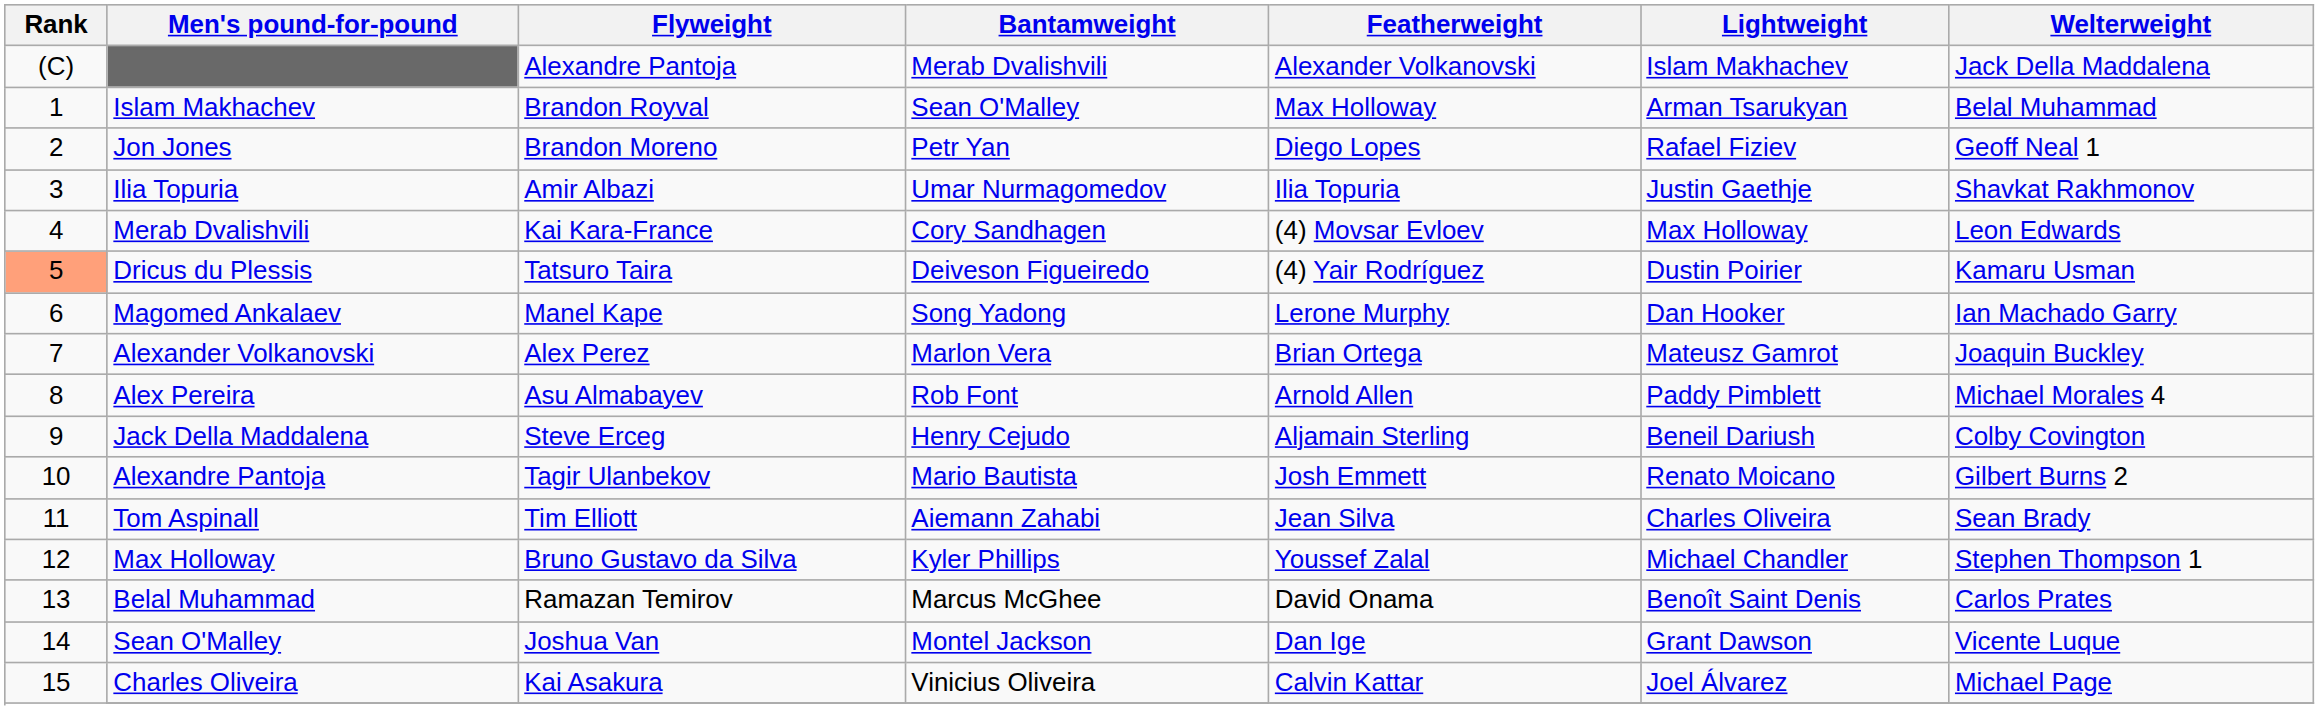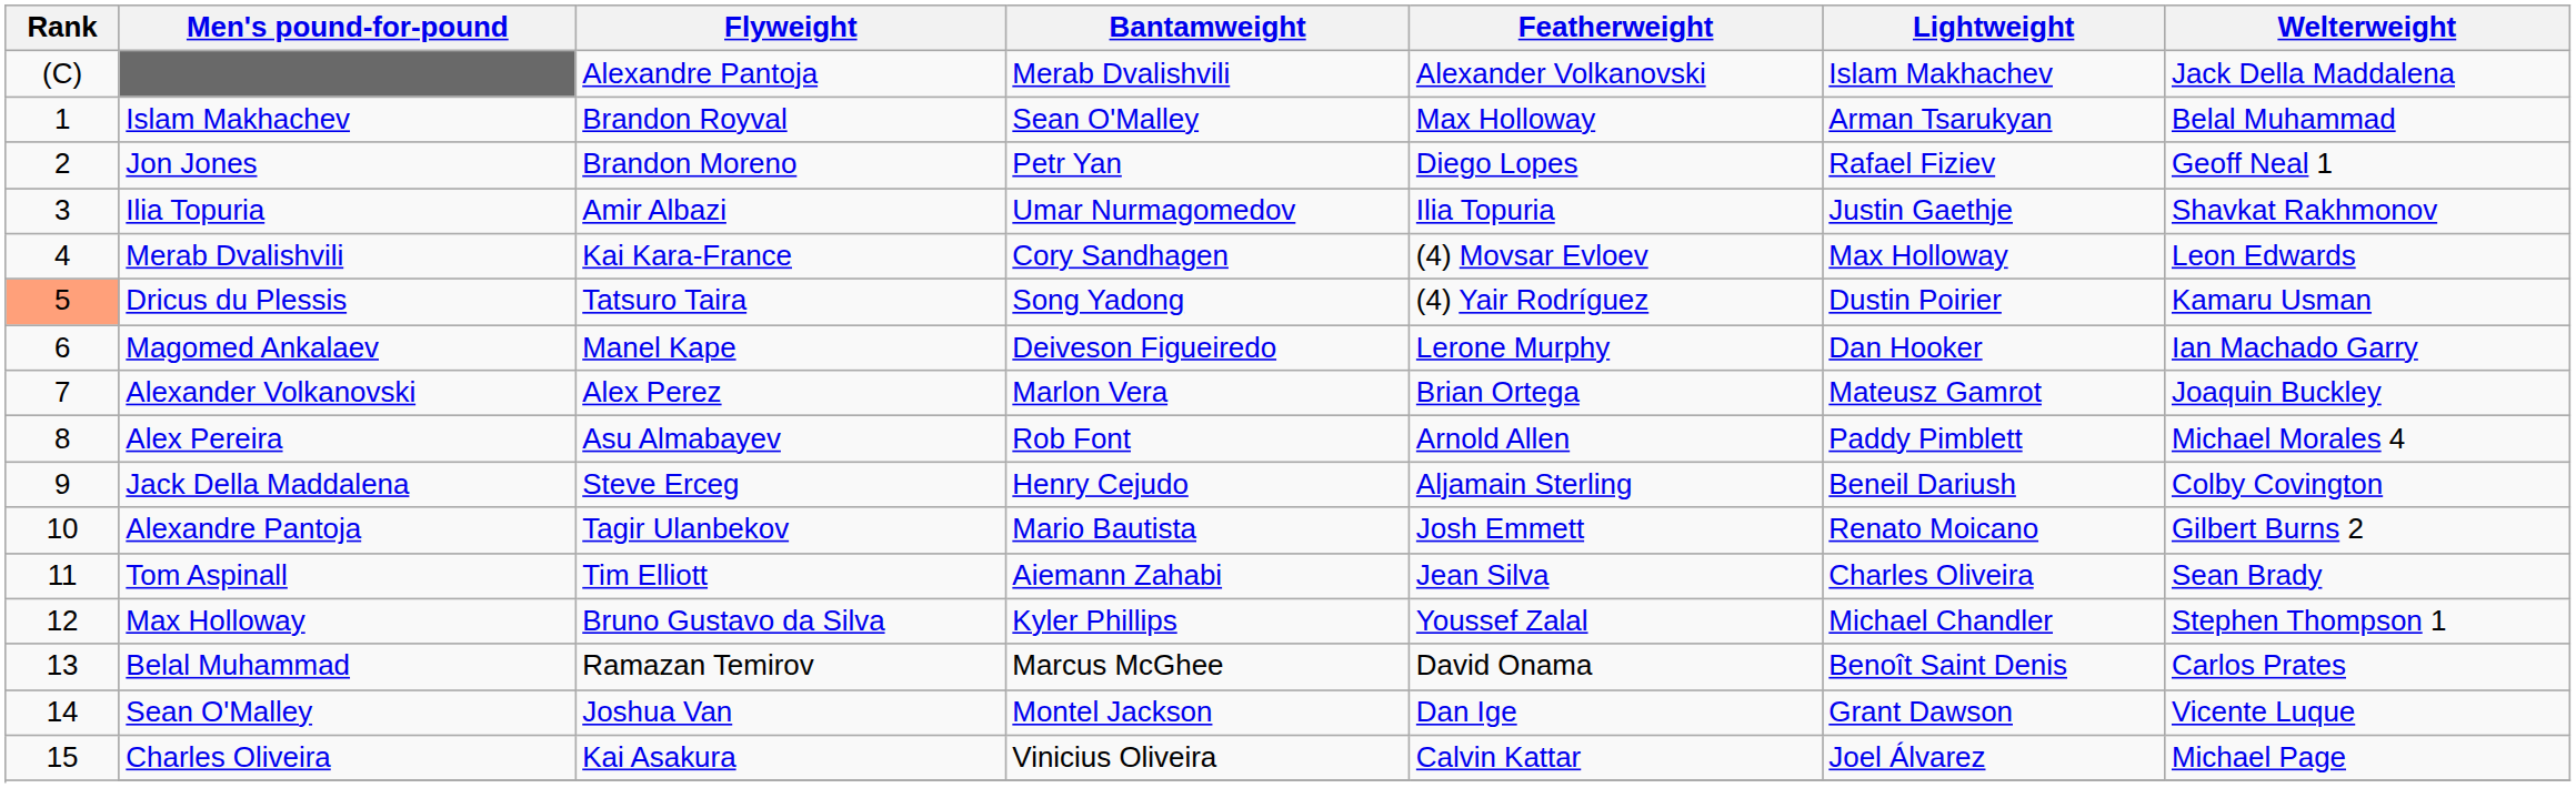Dricus du Plessis | Bantamweight: Deiveson Figueiredo -> Song Yadong
Magomed Ankalaev | Bantamweight: Song Yadong -> Deiveson Figueiredo
